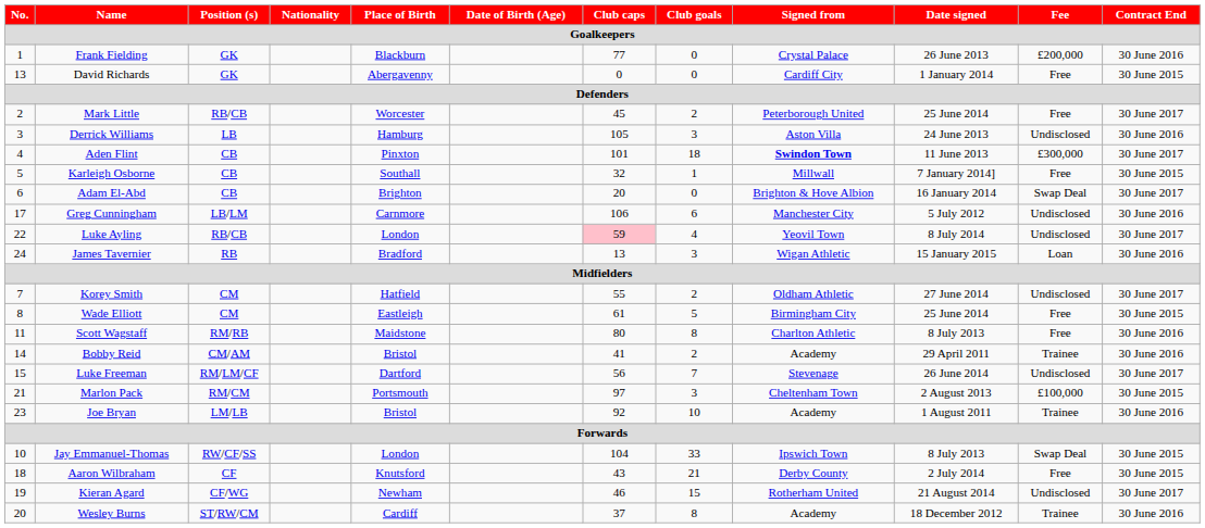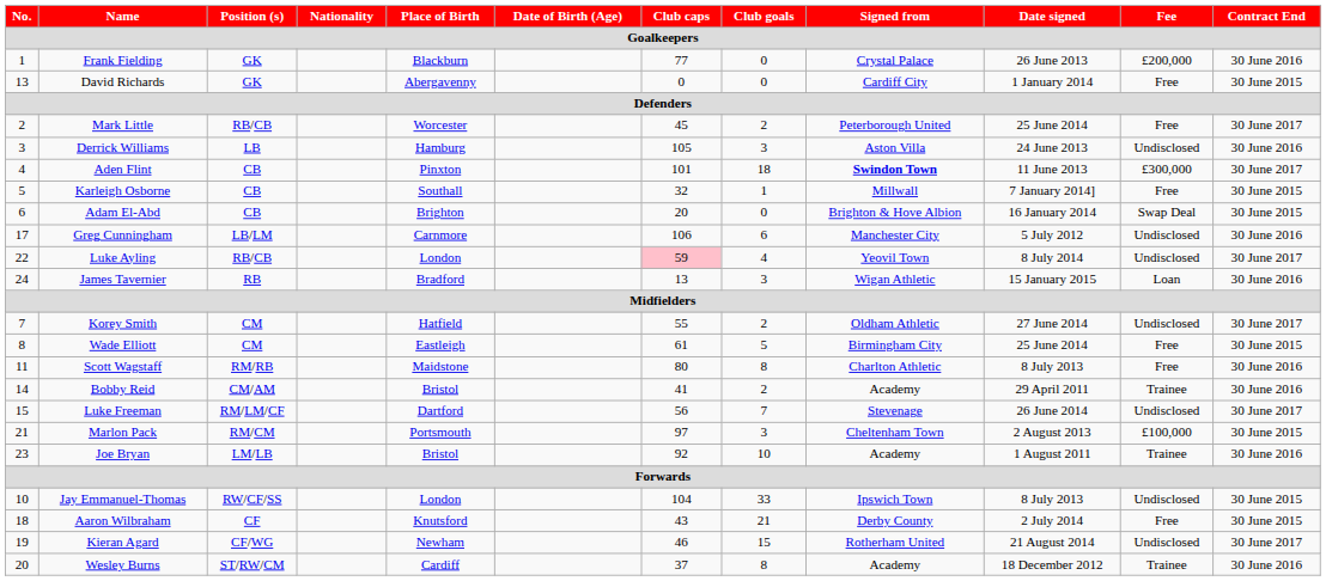Adam El-Abd | Contract End: 30 June 2017 -> 30 June 2015
Jay Emmanuel-Thomas | Fee: Swap Deal -> Undisclosed
